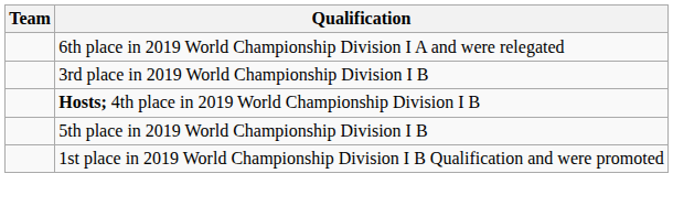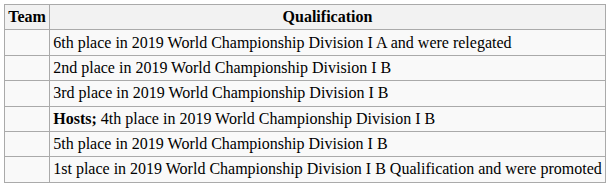+ row: 2nd place in 2019 World Championship Division I B
